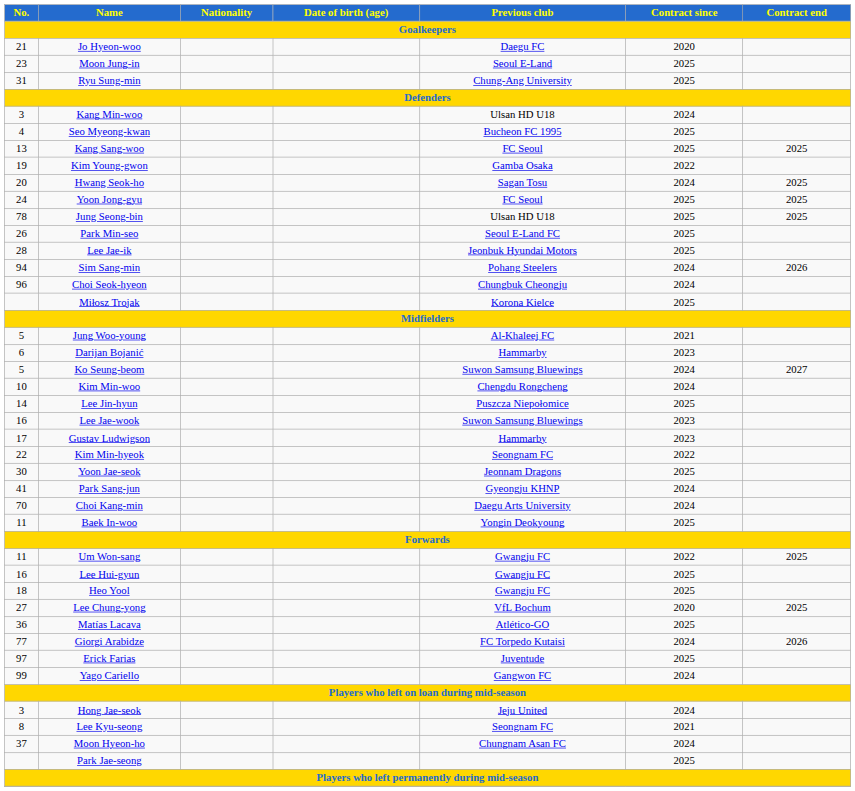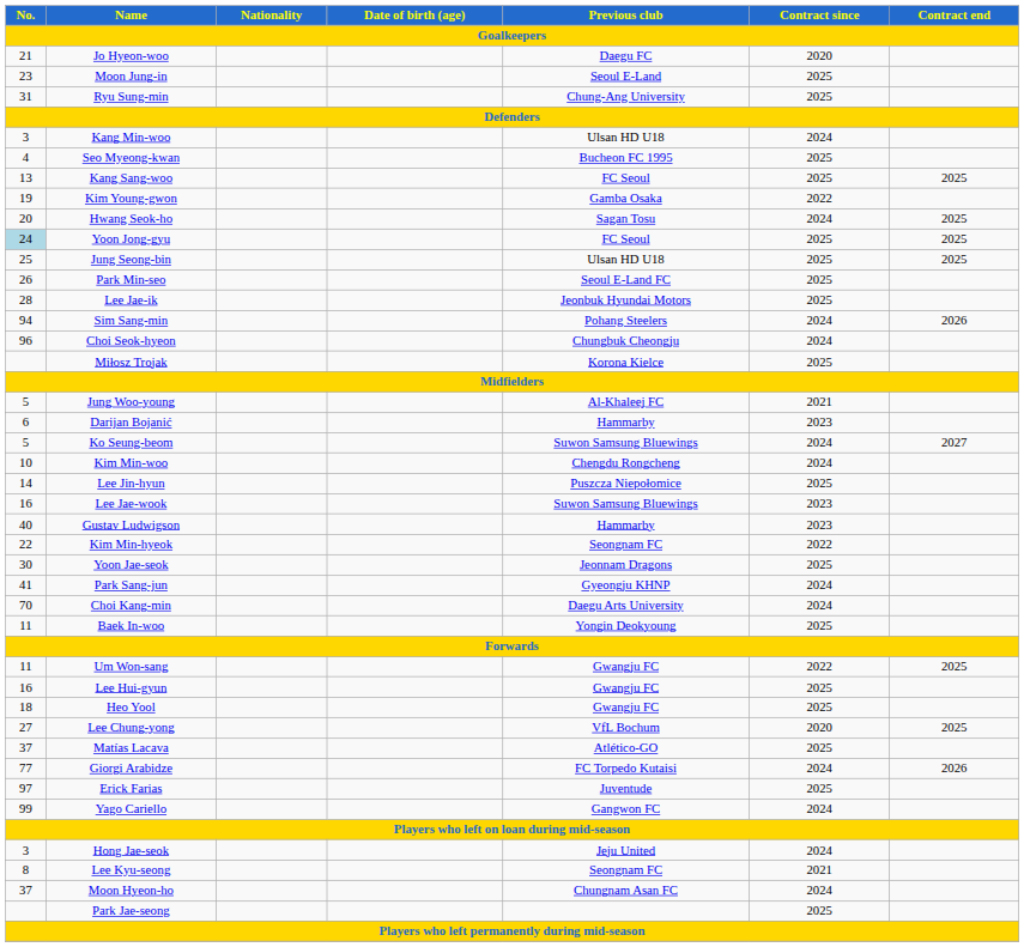Yoon Jong-gyu | No.: no background -> lightblue background
Jung Seong-bin | No.: 78 -> 25
Gustav Ludwigson | No.: 17 -> 40
Matías Lacava | No.: 36 -> 37
